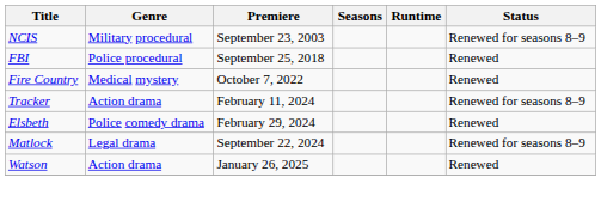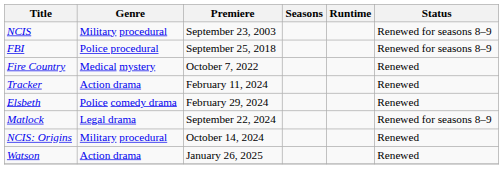FBI | Status: Renewed -> Renewed for seasons 8–9
Tracker | Status: Renewed for seasons 8–9 -> Renewed
+ row: NCIS: Origins | Military procedural | October 14, 2024 | Renewed
